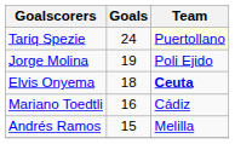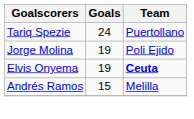Tariq Spezie | Team: lightyellow background -> no background
Elvis Onyema | Goals: 18 -> 19
- row: Mariano Toedtli | 16 | Cádiz
